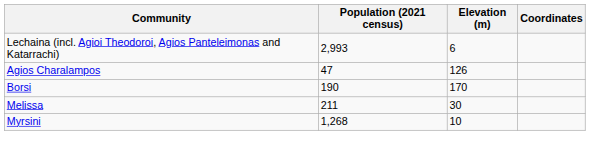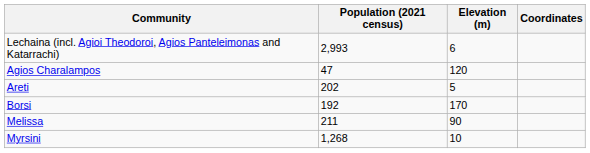Agios Charalampos | Elevation (m): 126 -> 120
+ row: Areti | 202 | 5
Borsi | Population (2021 census): 190 -> 192
Melissa | Elevation (m): 30 -> 90
